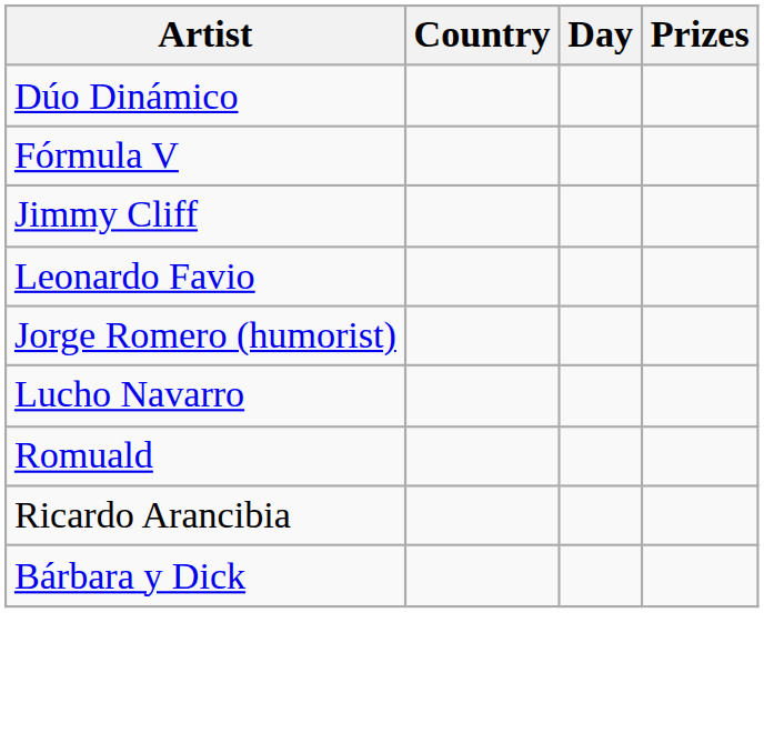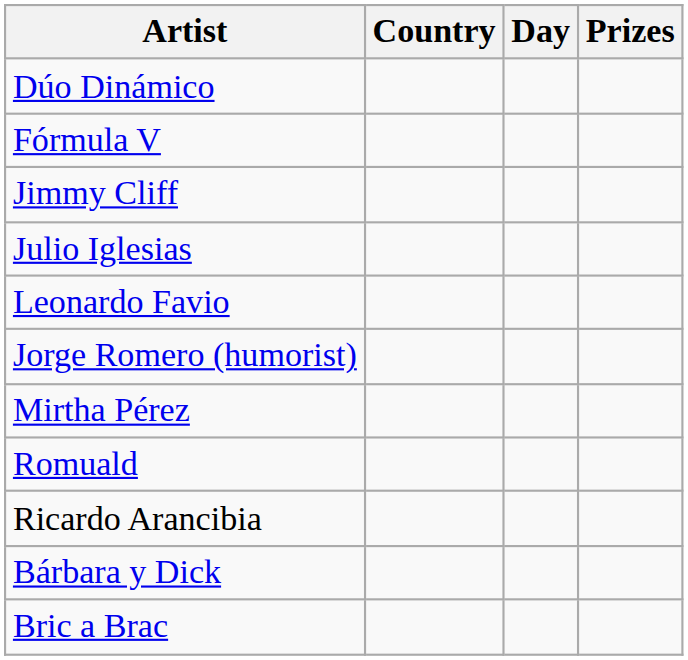+ row: Julio Iglesias
- row: Lucho Navarro
+ row: Mirtha Pérez
+ row: Bric a Brac
